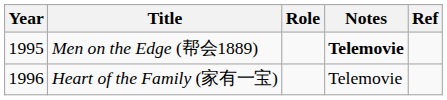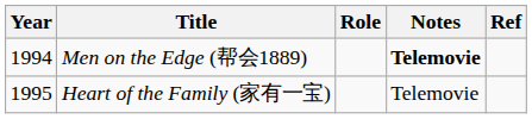Men on the Edge (帮会1889) | Year: 1995 -> 1994
Heart of the Family (家有一宝) | Year: 1996 -> 1995
